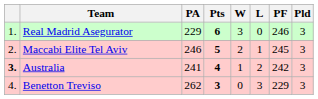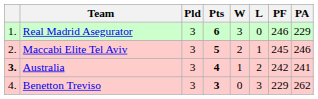columns swapped: Pld <-> PA
